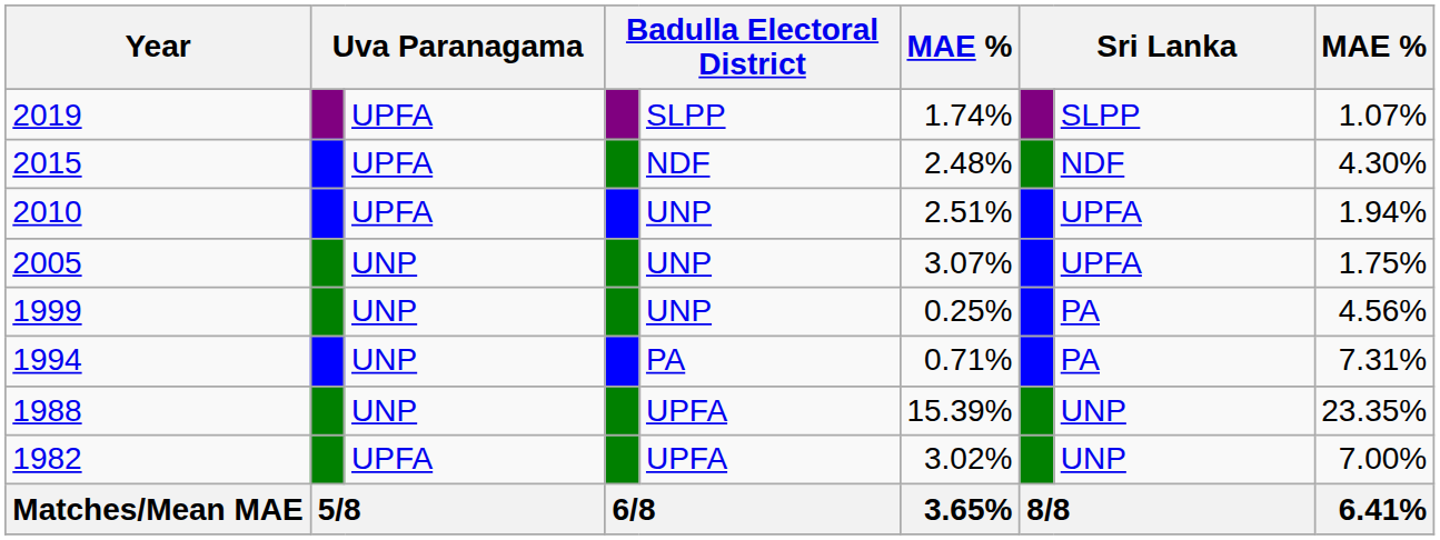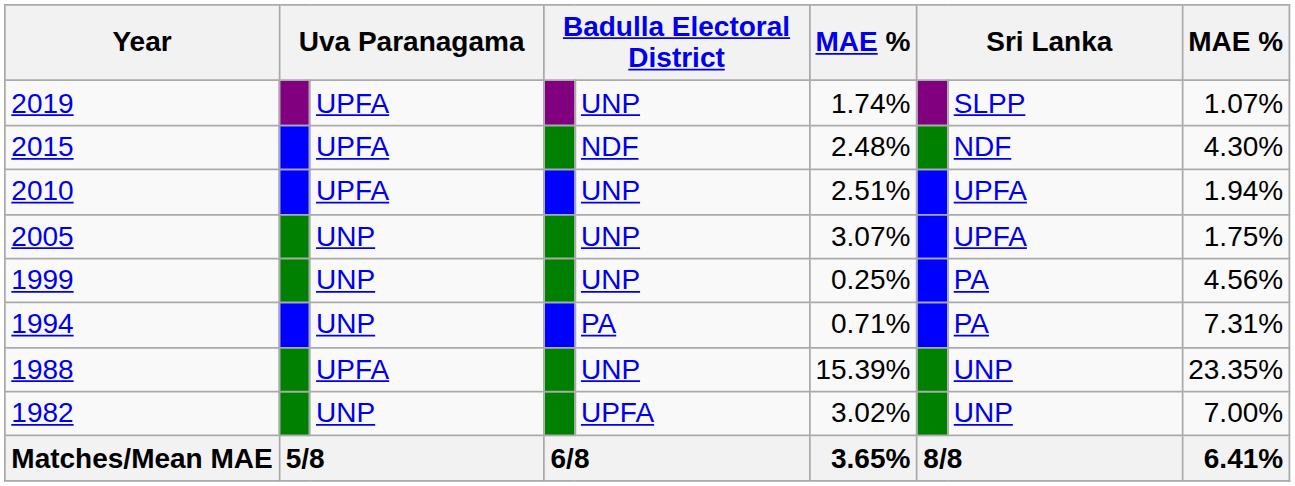2019 | column 5: SLPP -> UNP
1988 | column 3: UNP -> UPFA
1988 | column 5: UPFA -> UNP
1982 | column 3: UPFA -> UNP
